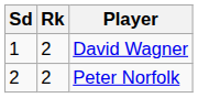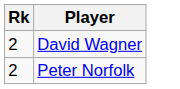- column: Sd | 1 | 2
